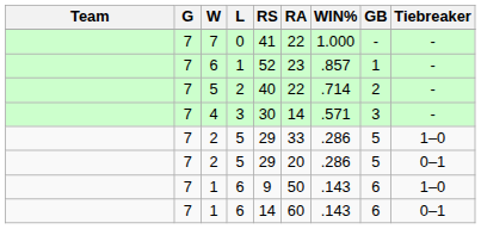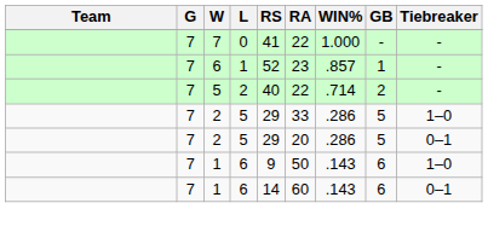- row: 7 | 4 | 3 | 30 | 14 | .571 | 3 | -
